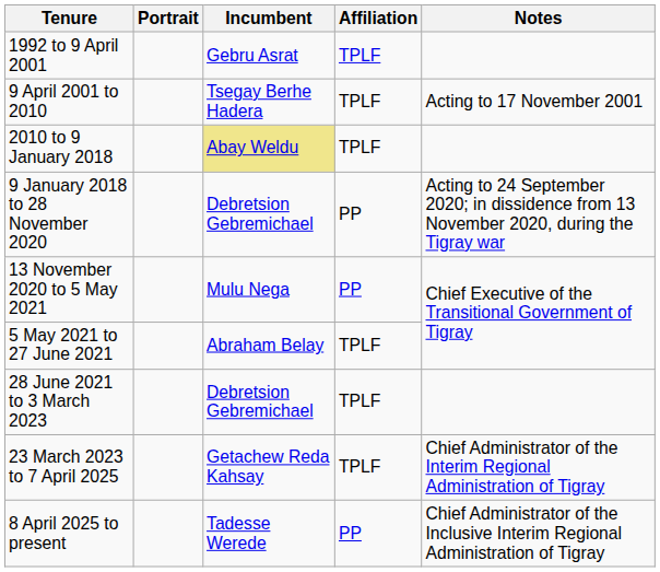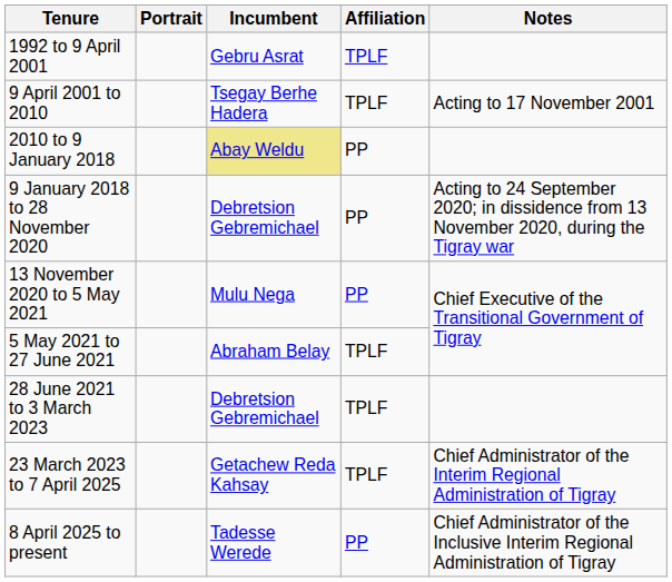2010 to 9 January 2018 | Affiliation: TPLF -> PP
